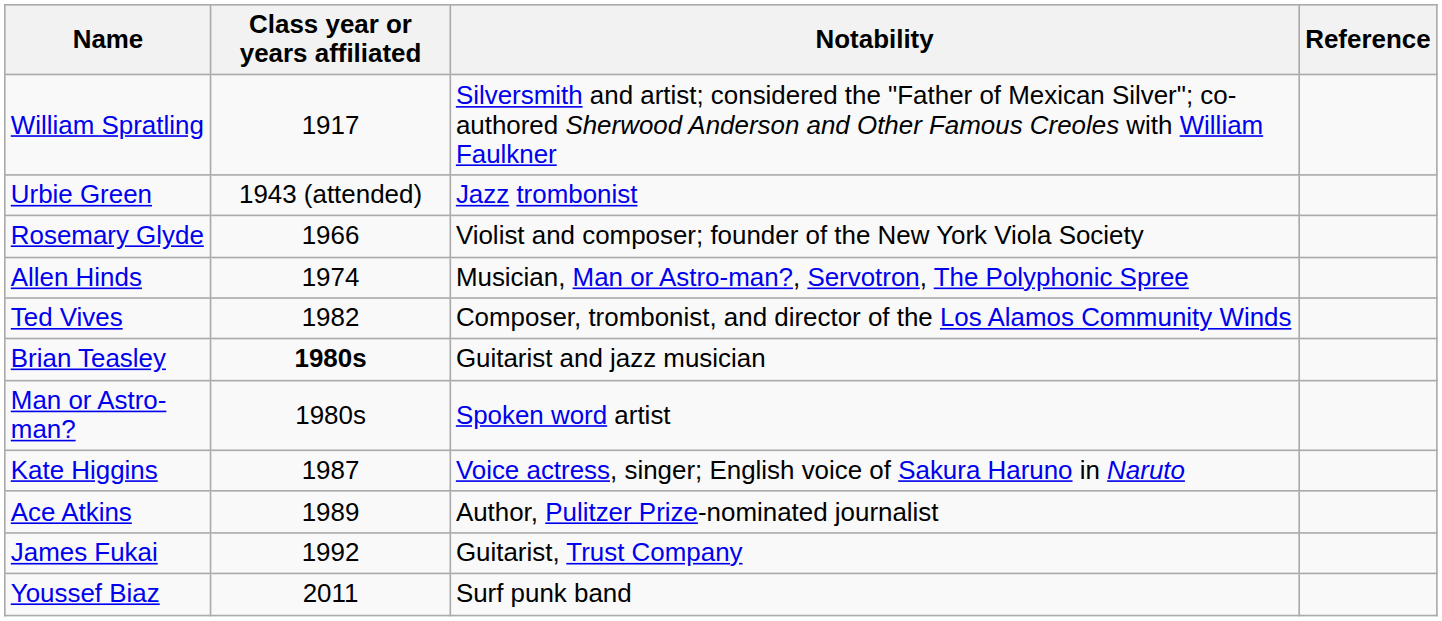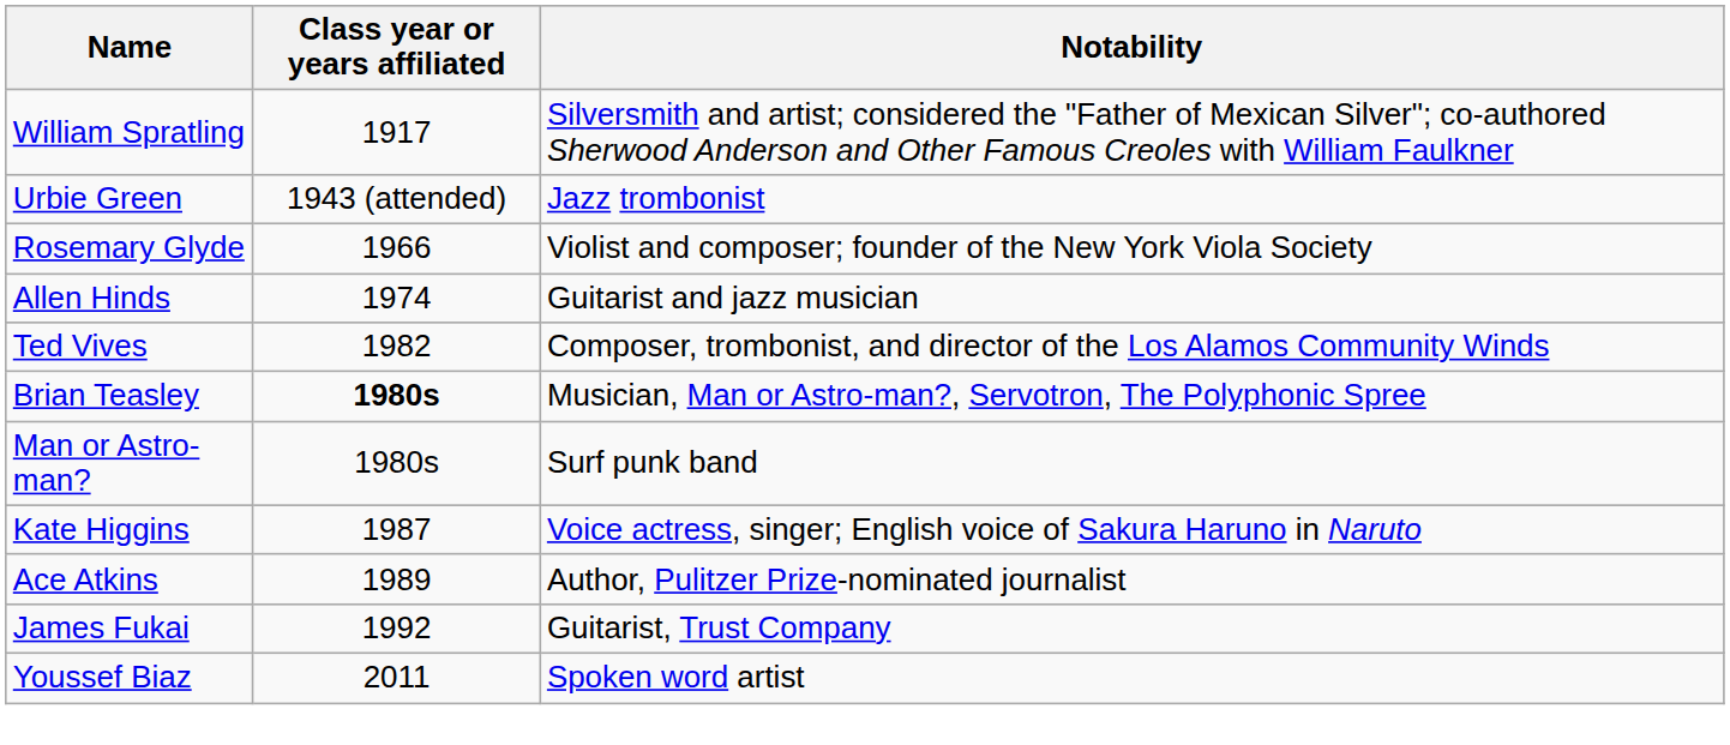- column: Reference
Allen Hinds | Notability: Musician, Man or Astro-man?, Servotron, The Polyphonic Spree -> Guitarist and jazz musician
Brian Teasley | Notability: Guitarist and jazz musician -> Musician, Man or Astro-man?, Servotron, The Polyphonic Spree
Man or Astro-man? | Notability: Spoken word artist -> Surf punk band
Youssef Biaz | Notability: Surf punk band -> Spoken word artist
